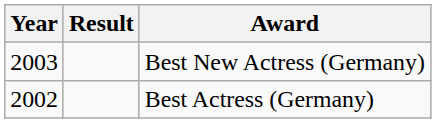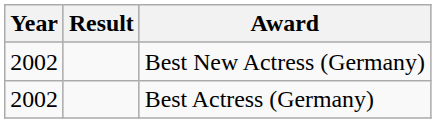Best New Actress (Germany) | Year: 2003 -> 2002
